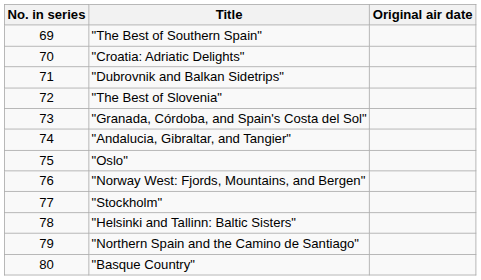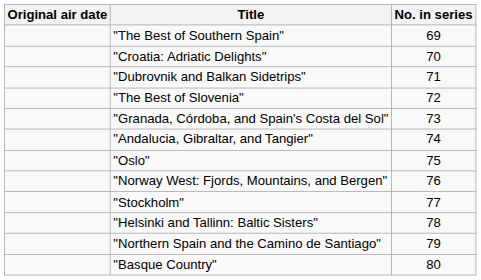columns swapped: No. in series <-> Original air date
